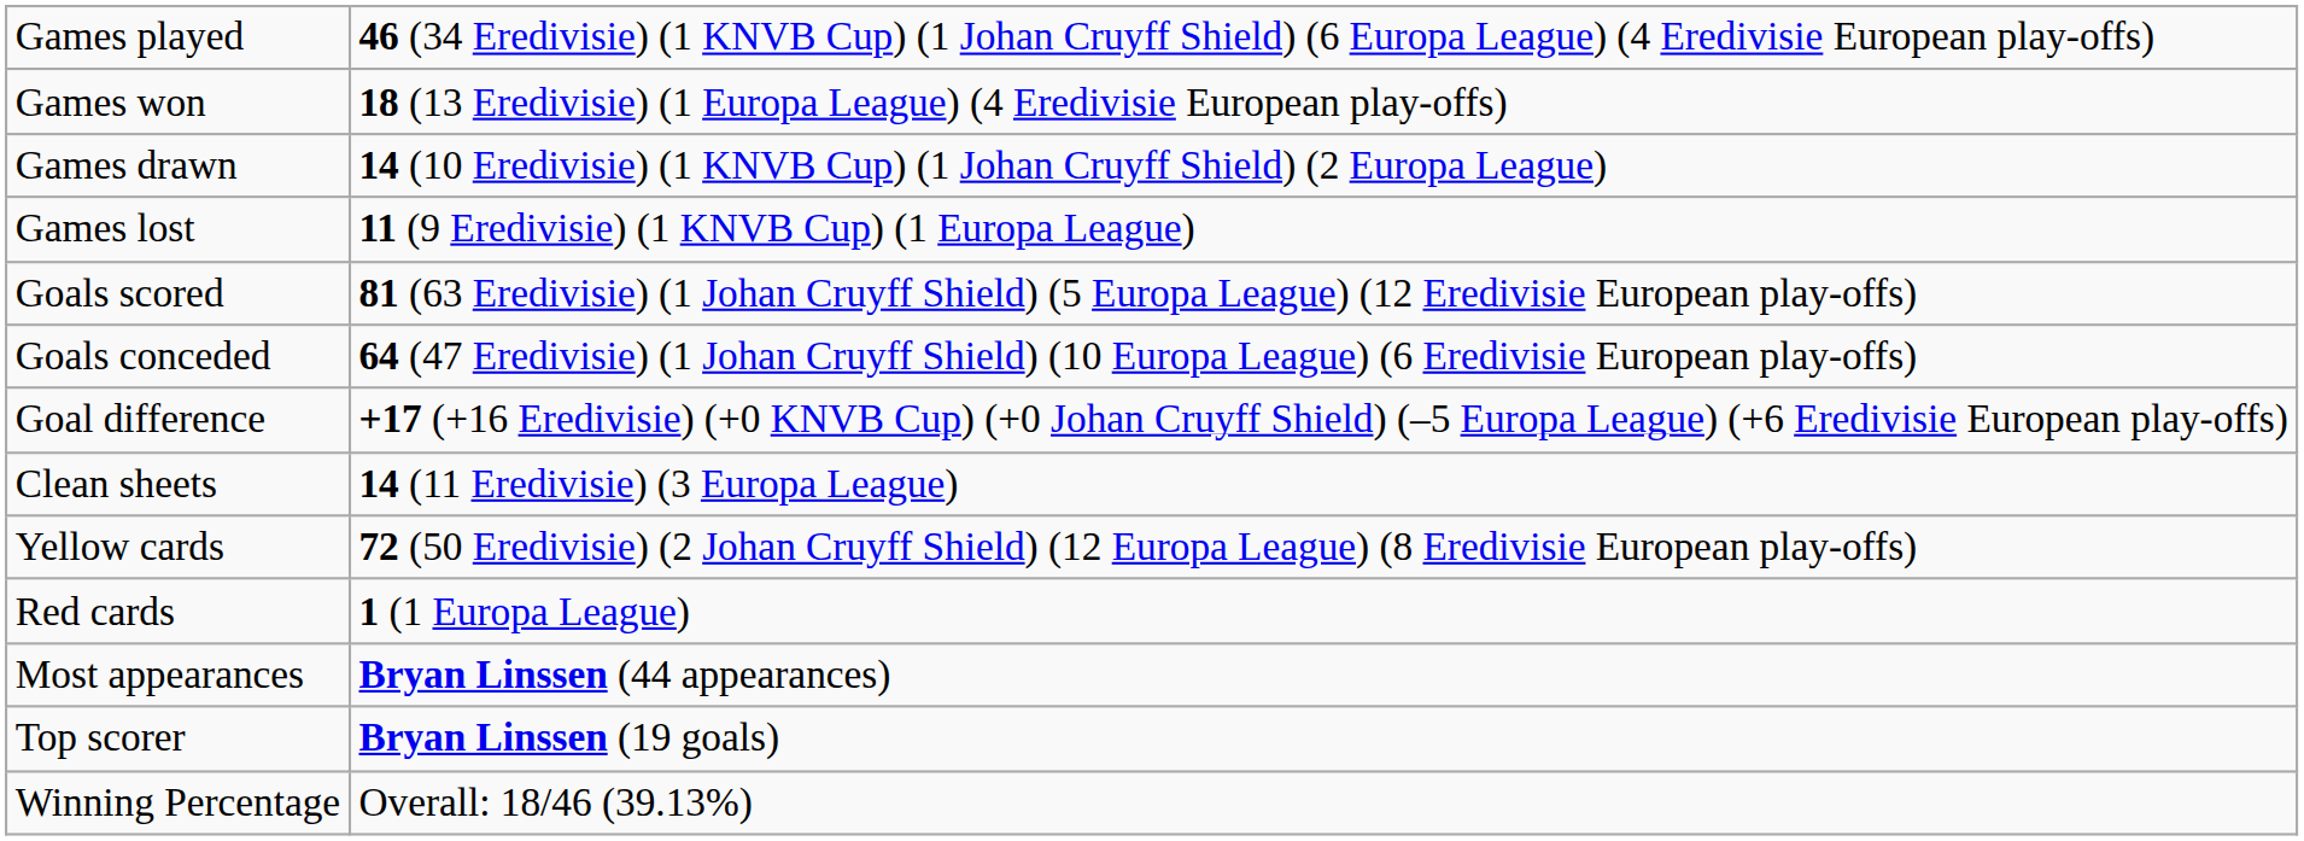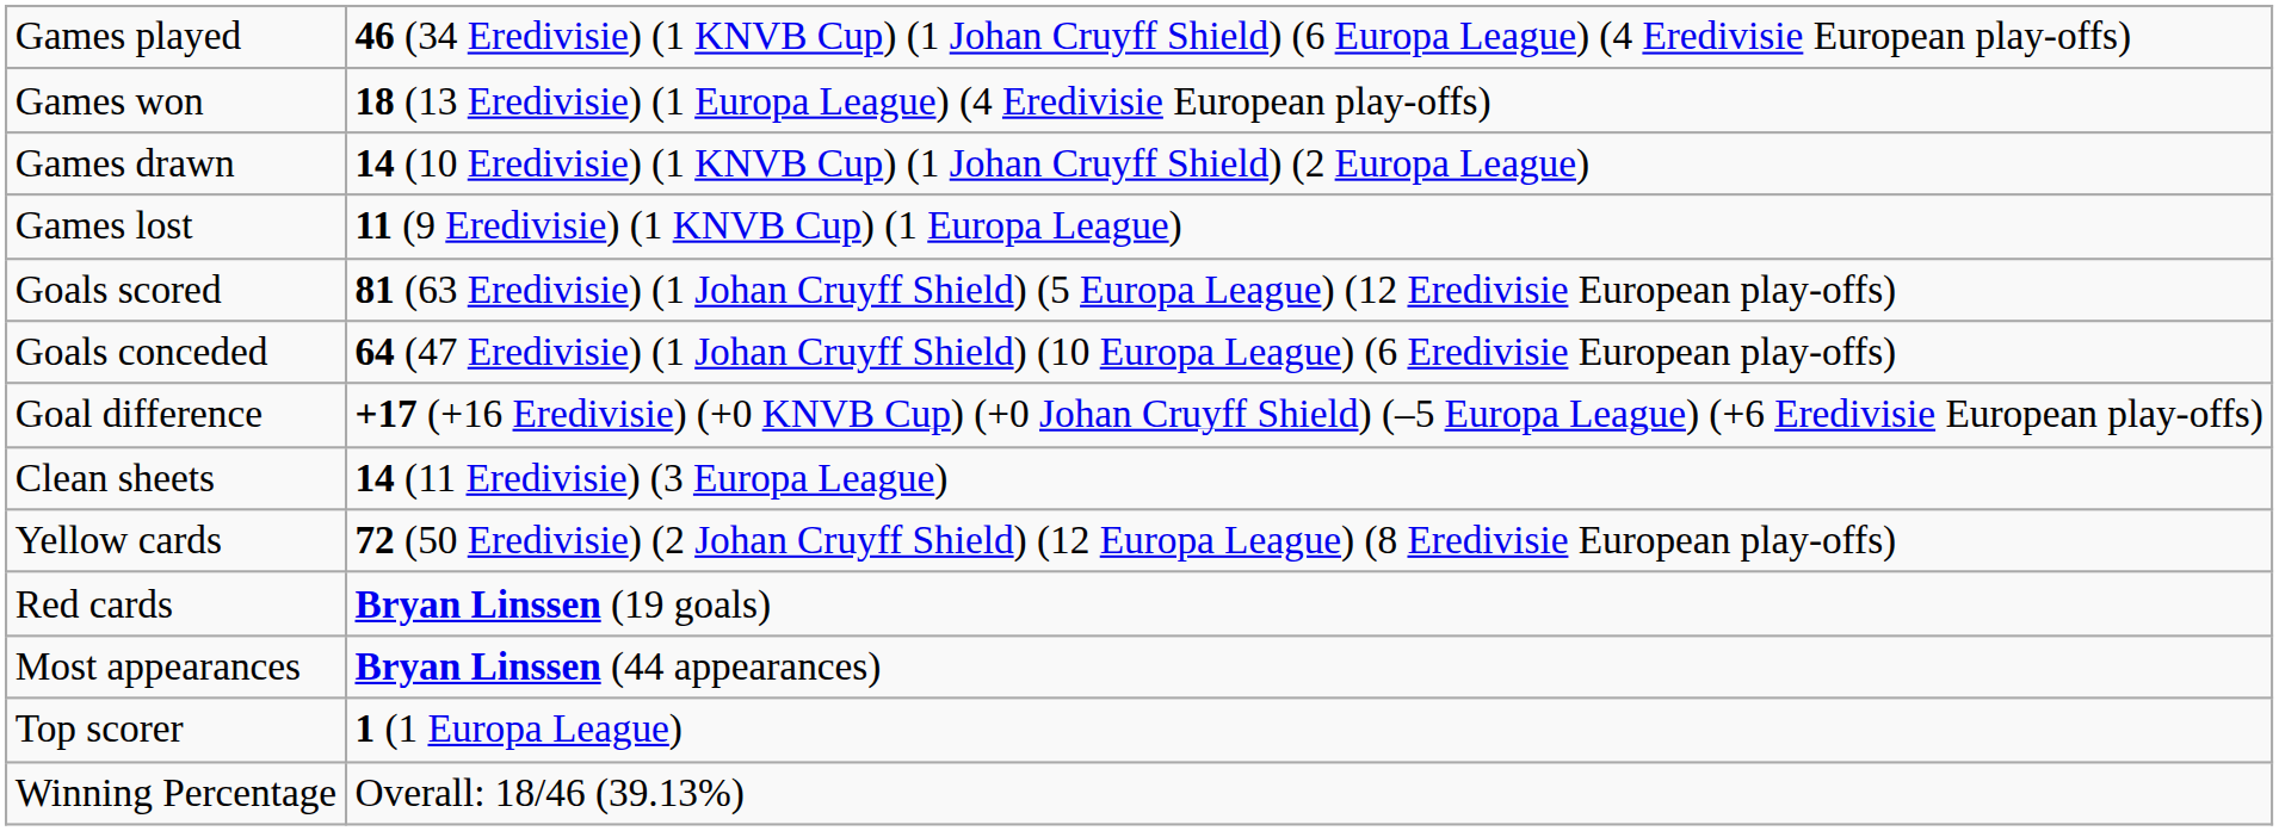Red cards | column 2: 1 (1 Europa League) -> Bryan Linssen (19 goals)
Top scorer | column 2: Bryan Linssen (19 goals) -> 1 (1 Europa League)
